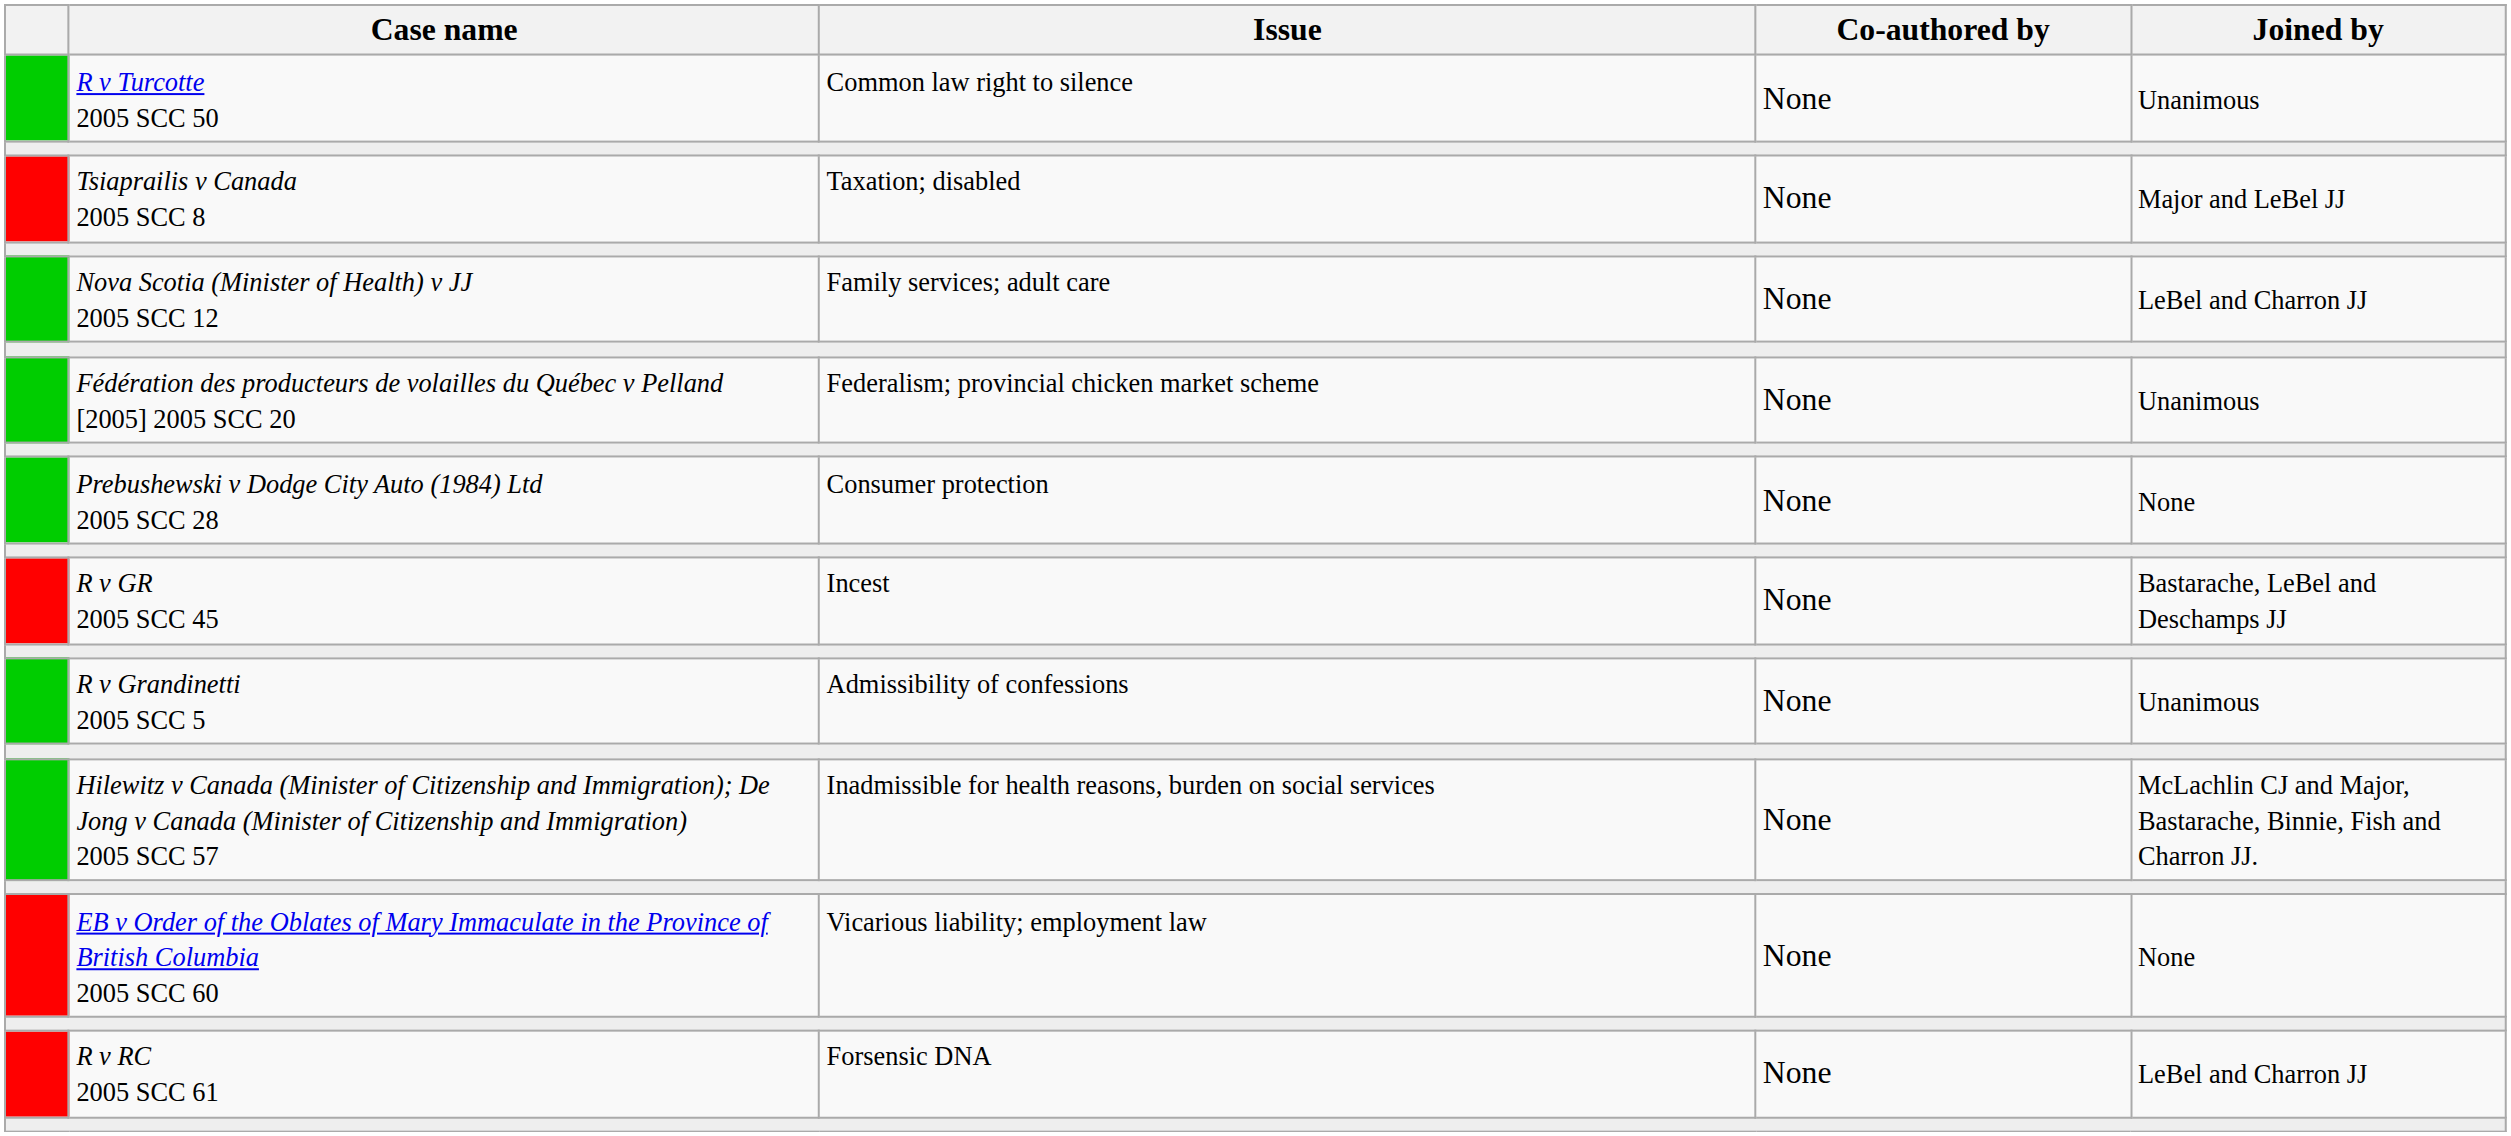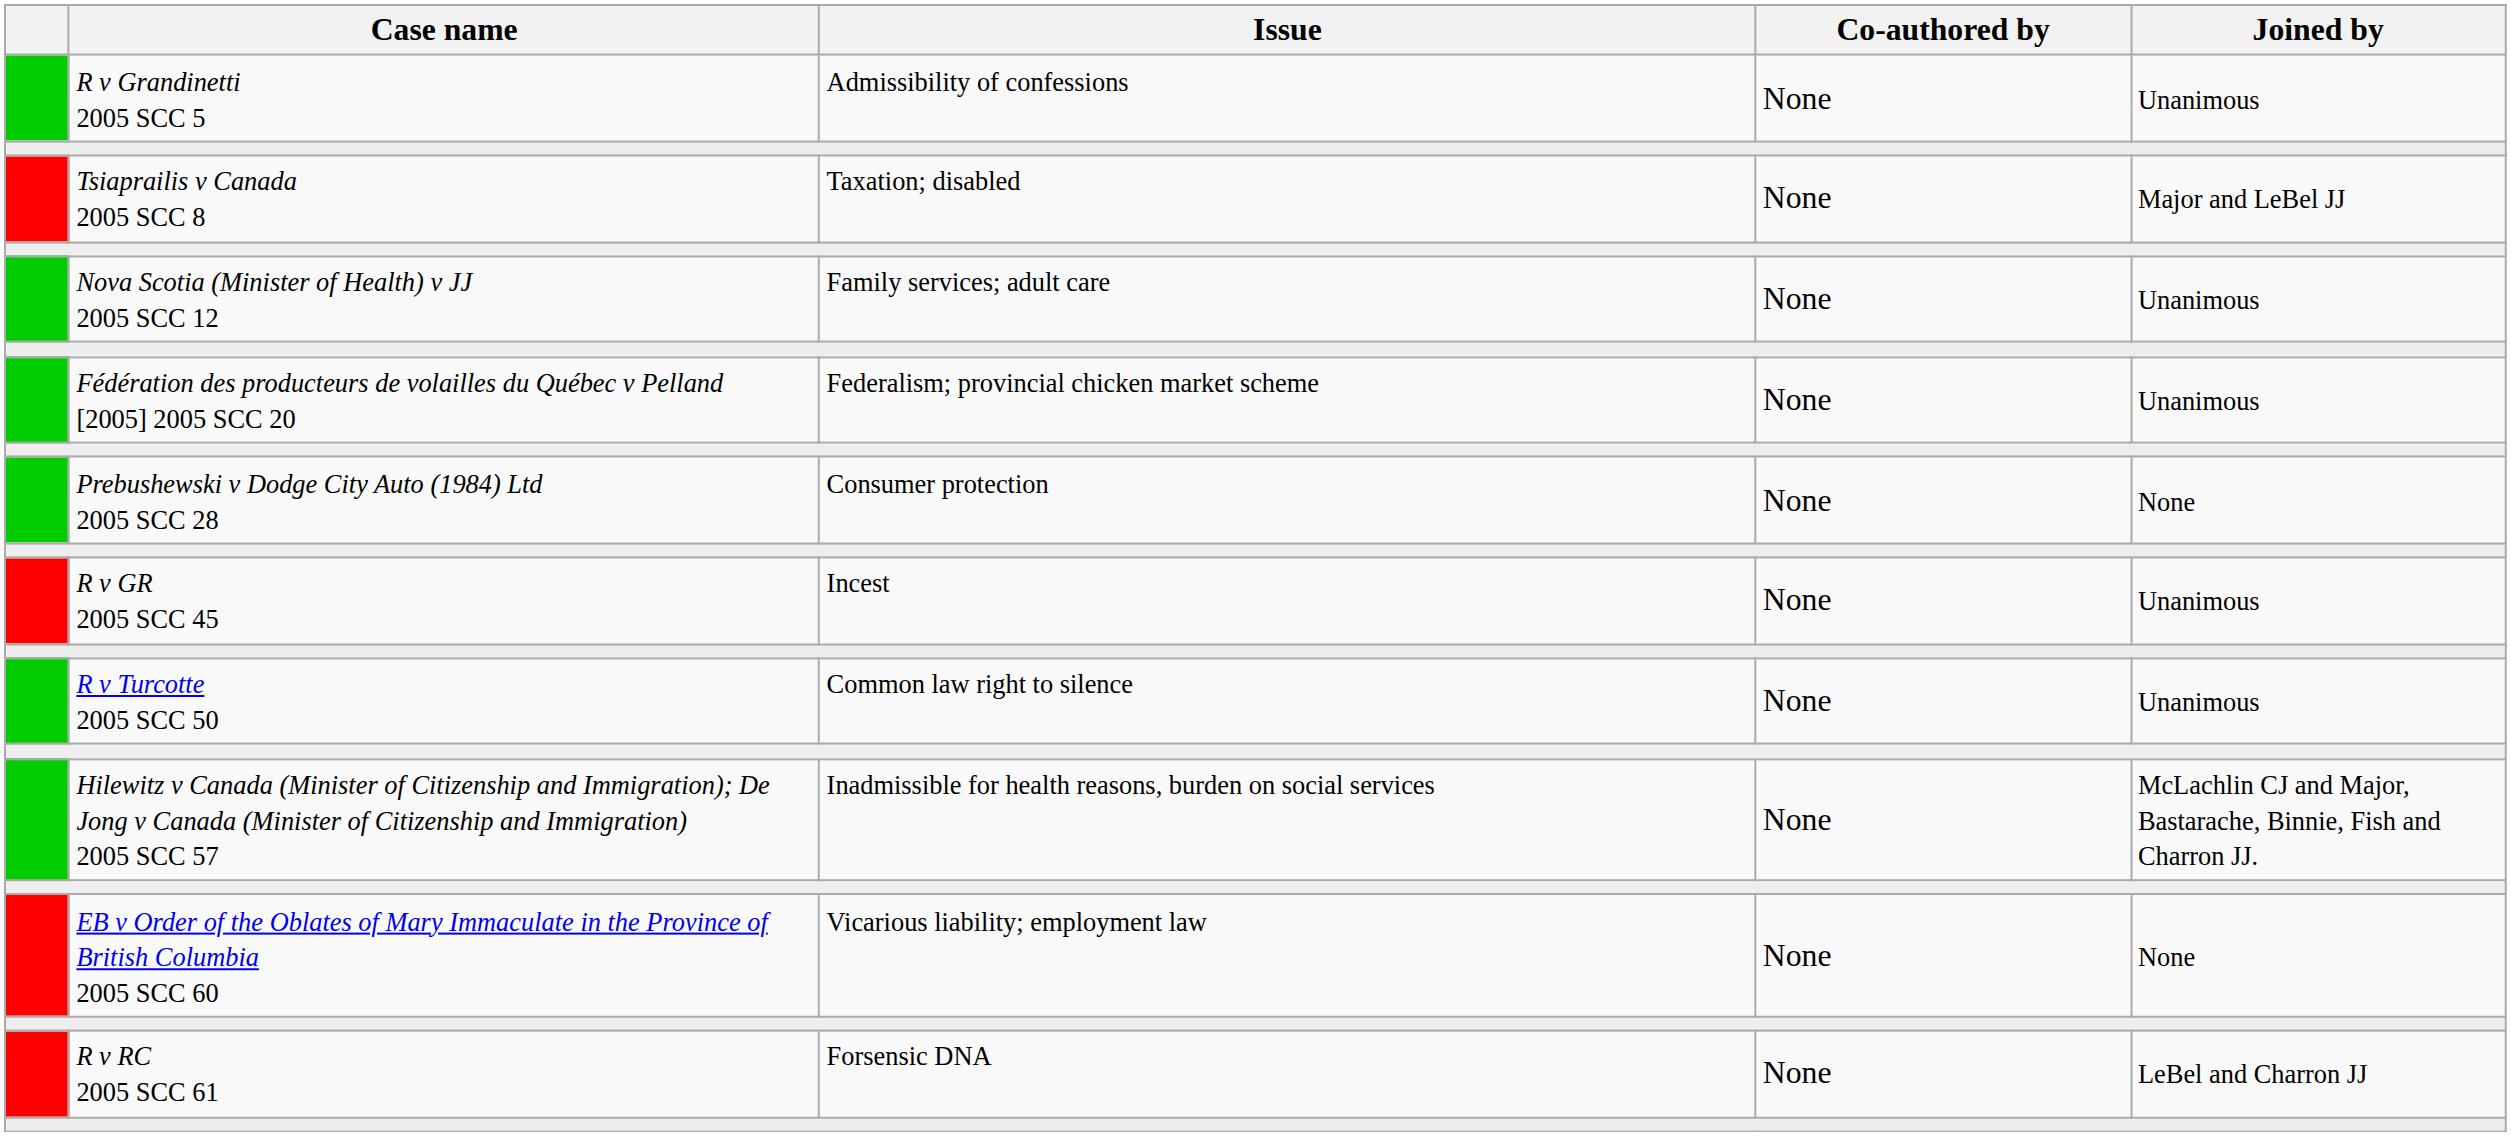rows swapped: R v Grandinetti 2005 SCC 5 <-> R v Turcotte 2005 SCC 50
Nova Scotia (Minister of Health) v JJ 2005 SCC 12 | Joined by: LeBel and Charron JJ -> Unanimous
R v GR 2005 SCC 45 | Joined by: Bastarache, LeBel and Deschamps JJ -> Unanimous
